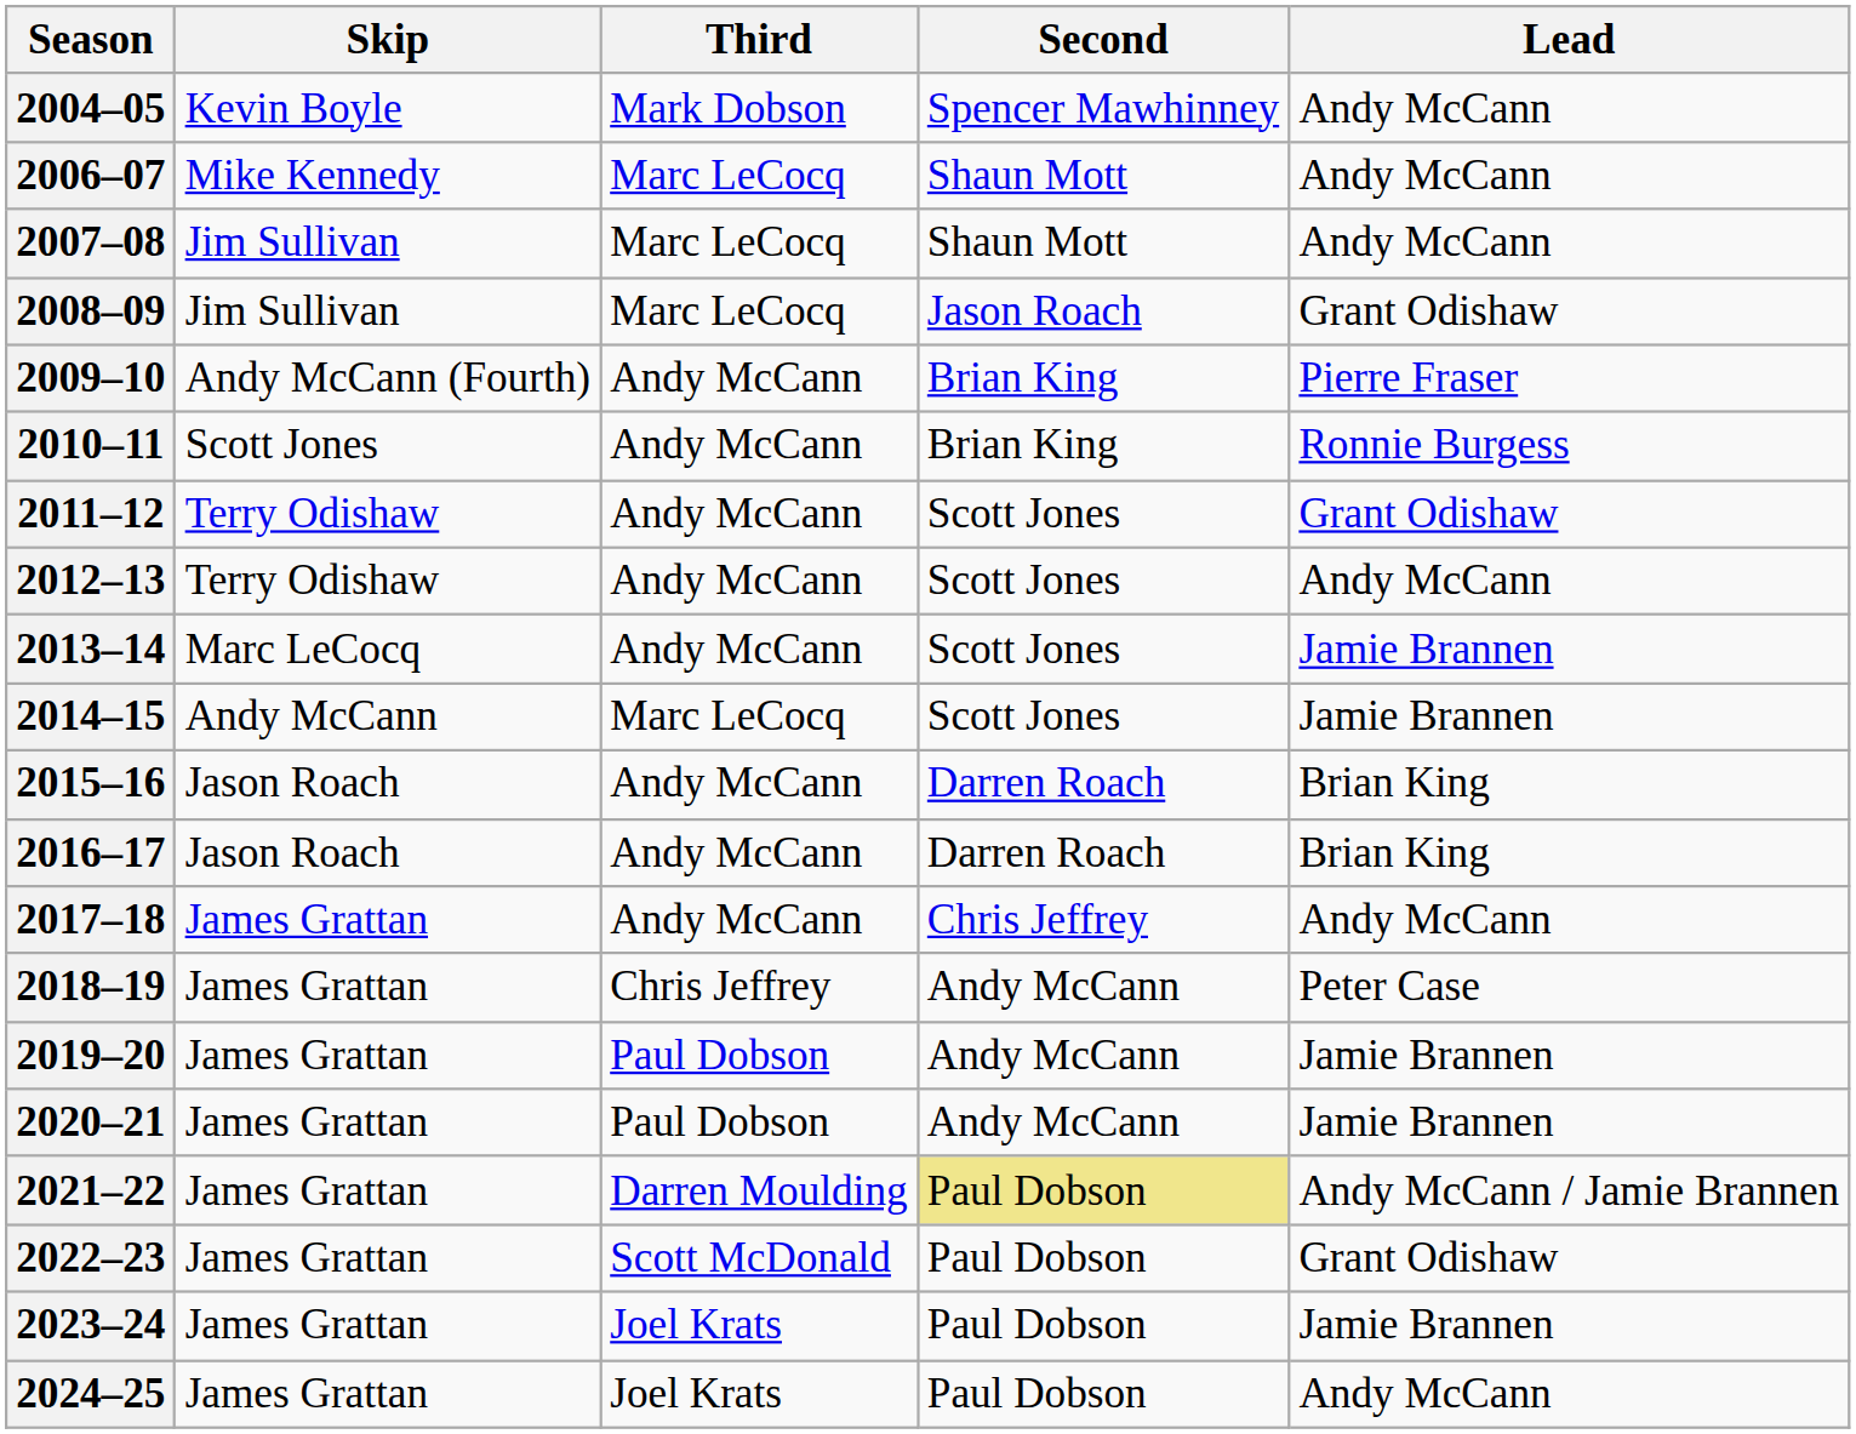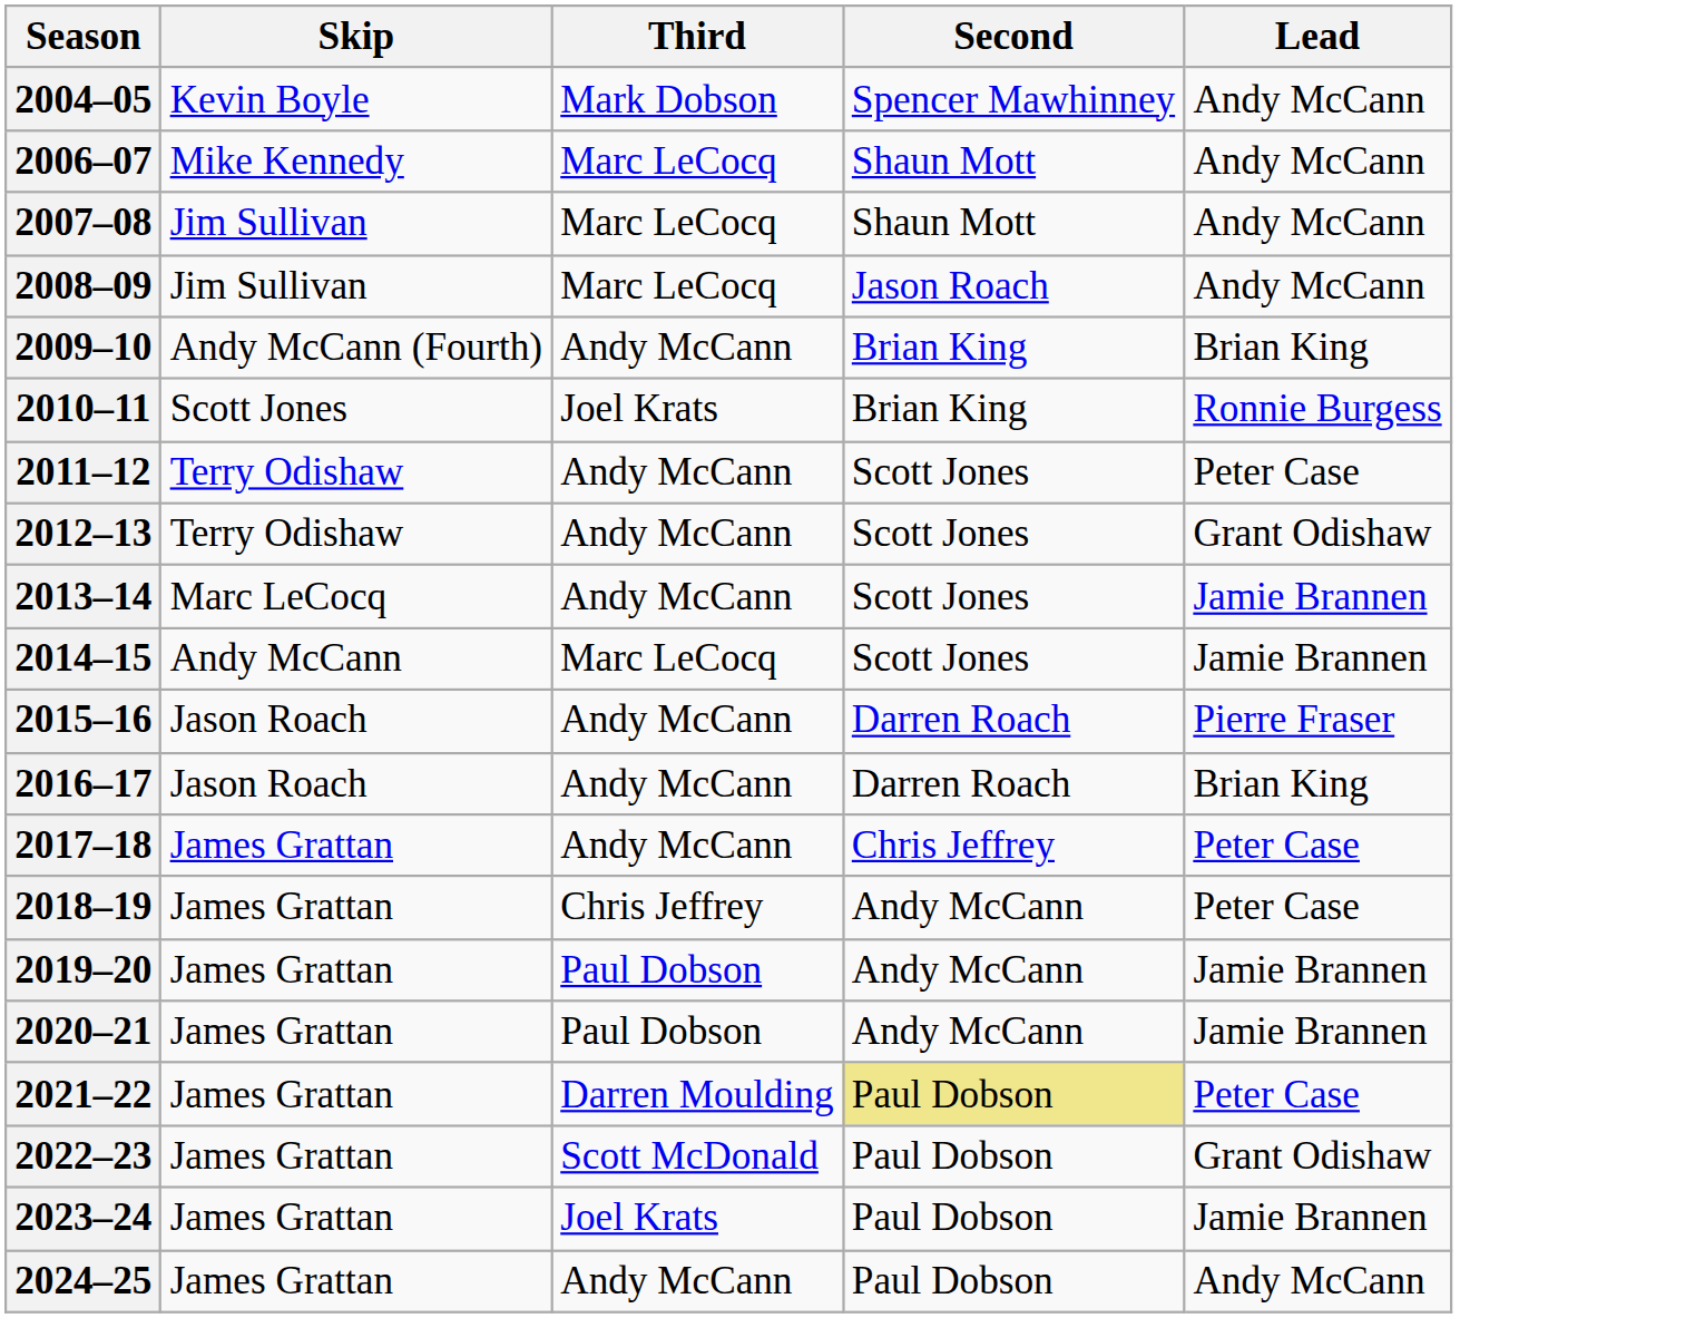2008–09 | Lead: Grant Odishaw -> Andy McCann
2009–10 | Lead: Pierre Fraser -> Brian King
2010–11 | Third: Andy McCann -> Joel Krats
2011–12 | Lead: Grant Odishaw -> Peter Case
2012–13 | Lead: Andy McCann -> Grant Odishaw
2015–16 | Lead: Brian King -> Pierre Fraser
2017–18 | Lead: Andy McCann -> Peter Case
2021–22 | Lead: Andy McCann / Jamie Brannen -> Peter Case
2024–25 | Third: Joel Krats -> Andy McCann
